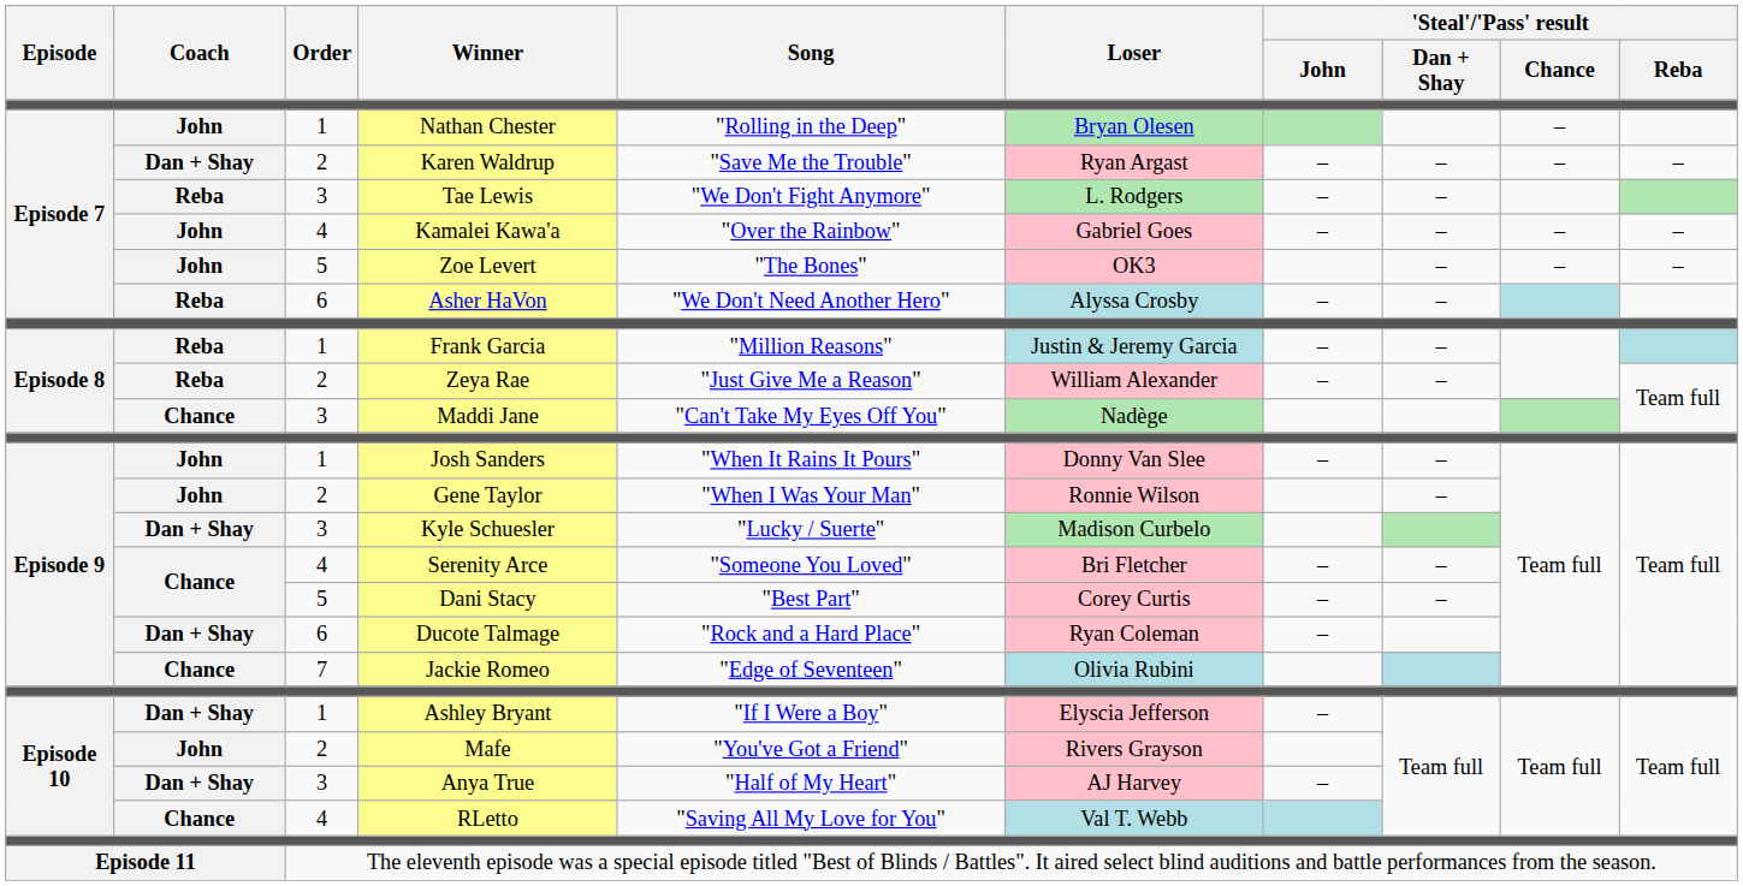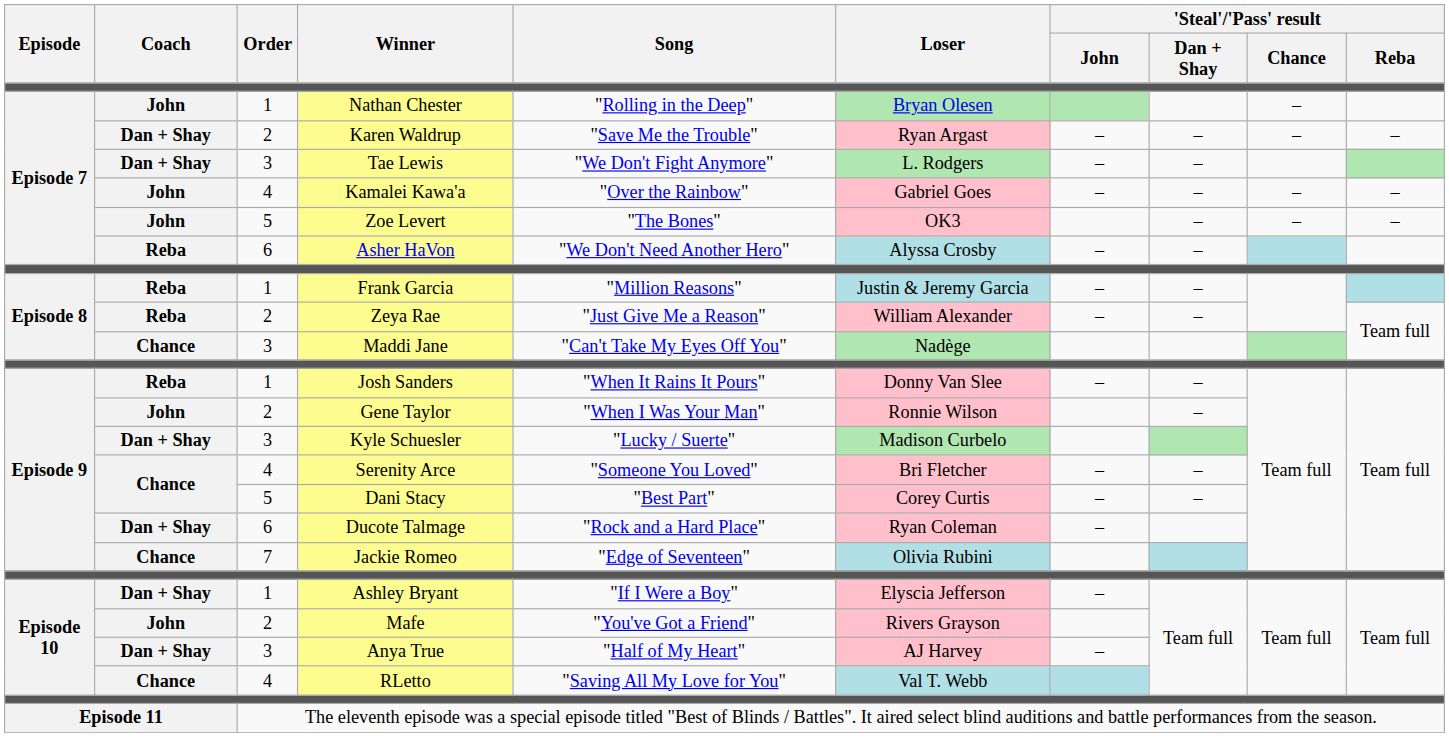Tae Lewis | Coach: Reba -> Dan + Shay
Josh Sanders | Coach: John -> Reba
